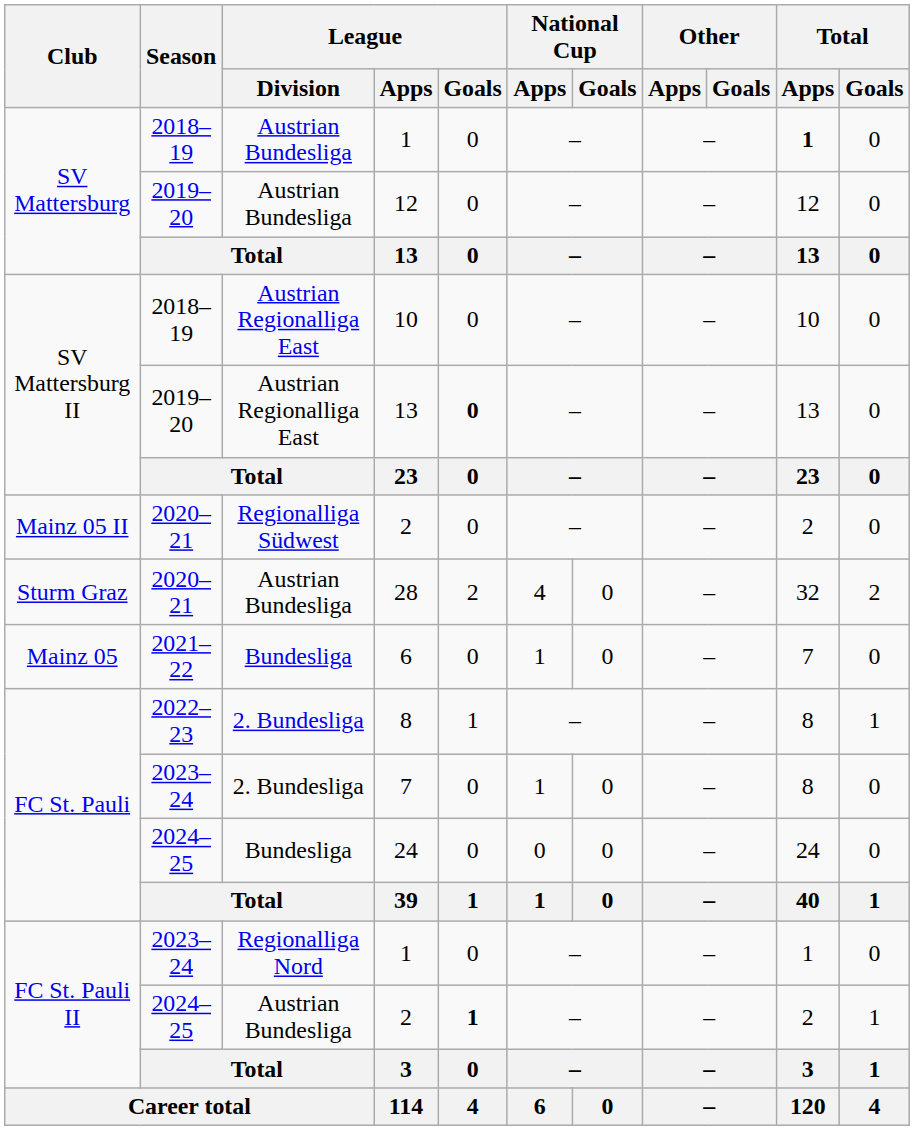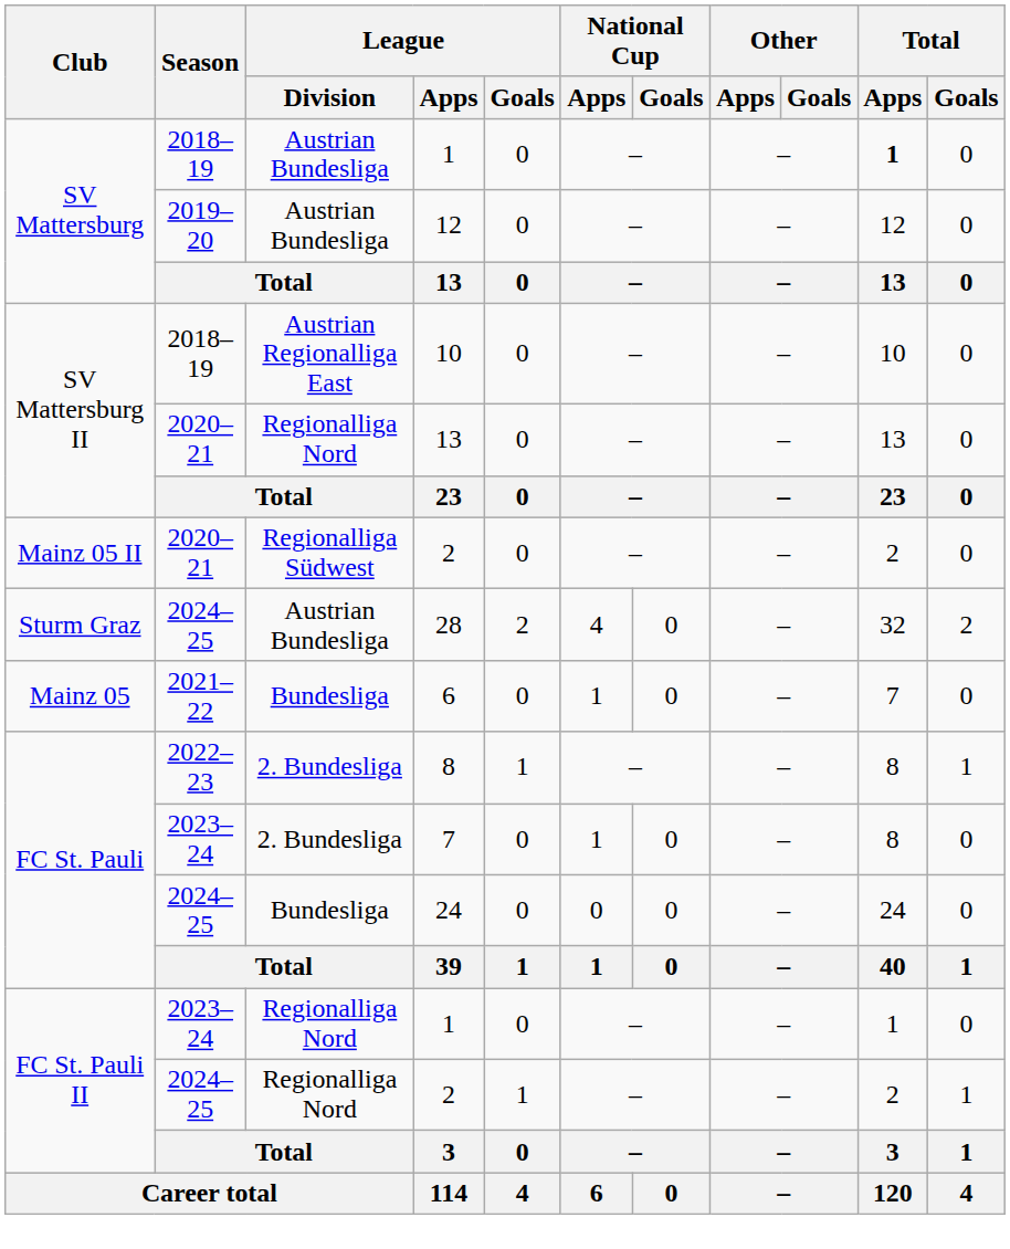SV Mattersburg II / 13 | Season: 2019–20 -> 2020–21
SV Mattersburg II / 13 | League / Division: Austrian Regionalliga East -> Regionalliga Nord
SV Mattersburg II / 13 | League / Goals: bold -> normal
28 | Season: 2020–21 -> 2024–25
FC St. Pauli II / 2 | League / Division: Austrian Bundesliga -> Regionalliga Nord
FC St. Pauli II / 2 | League / Goals: bold -> normal
